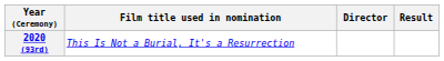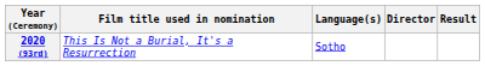+ column: Language(s) | Sotho
